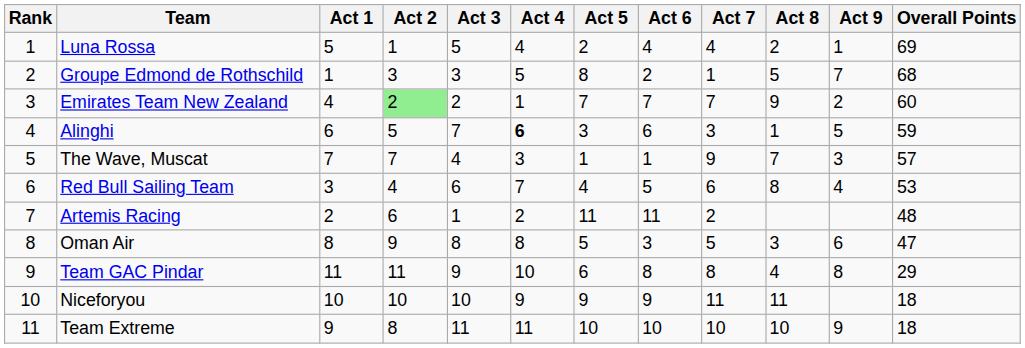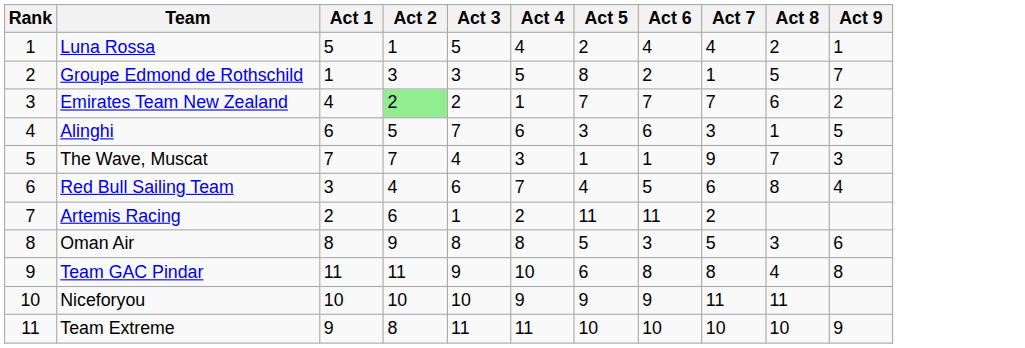- column: Overall Points | 69 | 68 | 60 | 59 | 57 | 53 | 48 | 47 | 29 | 18 | 18
Emirates Team New Zealand | Act 8: 9 -> 6
Alinghi | Act 4: bold -> normal
